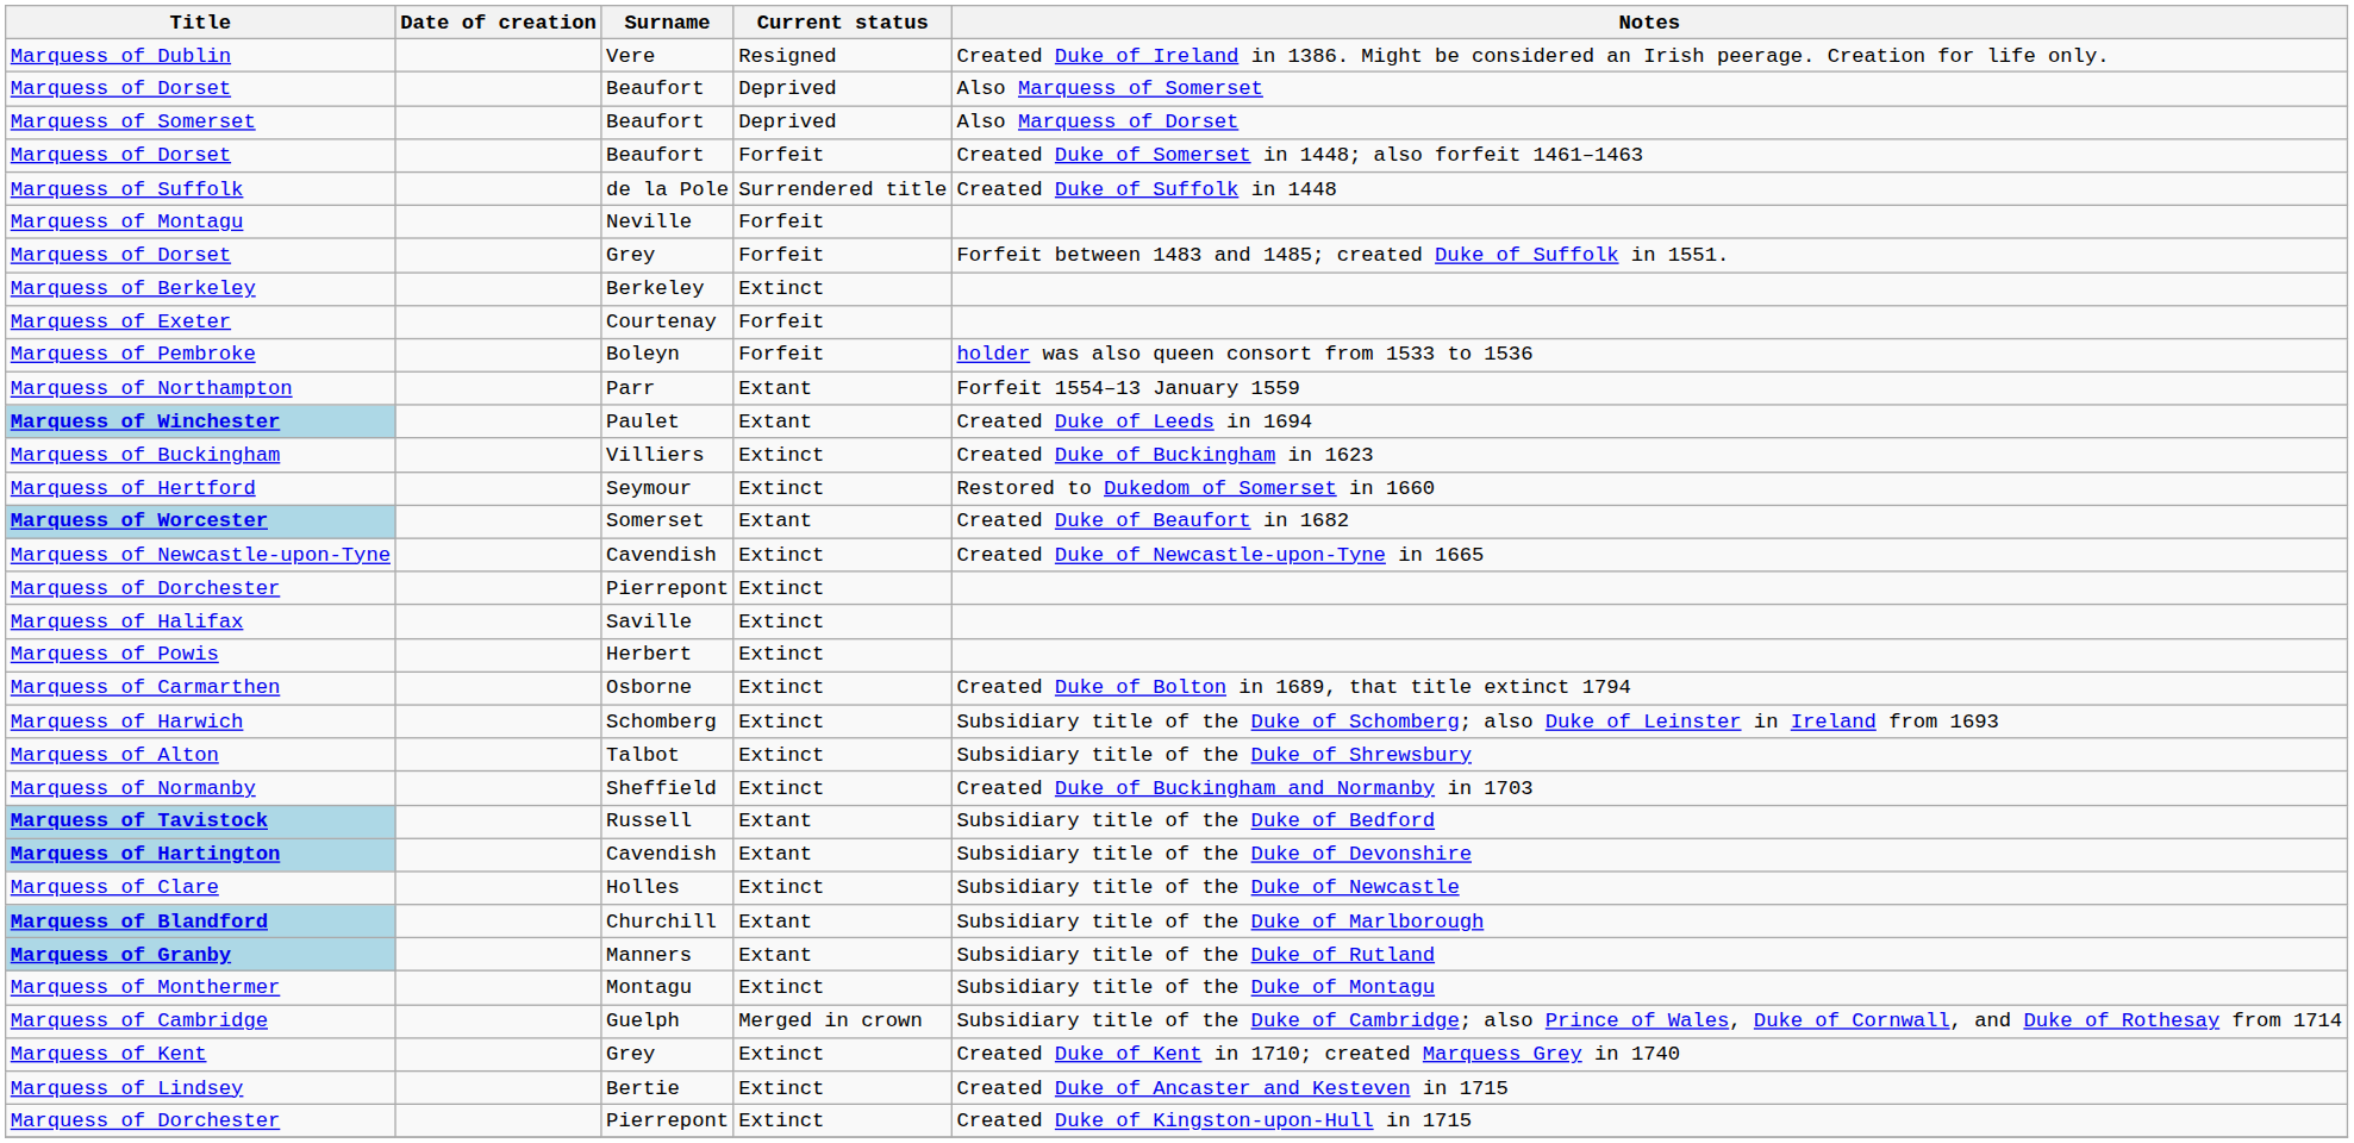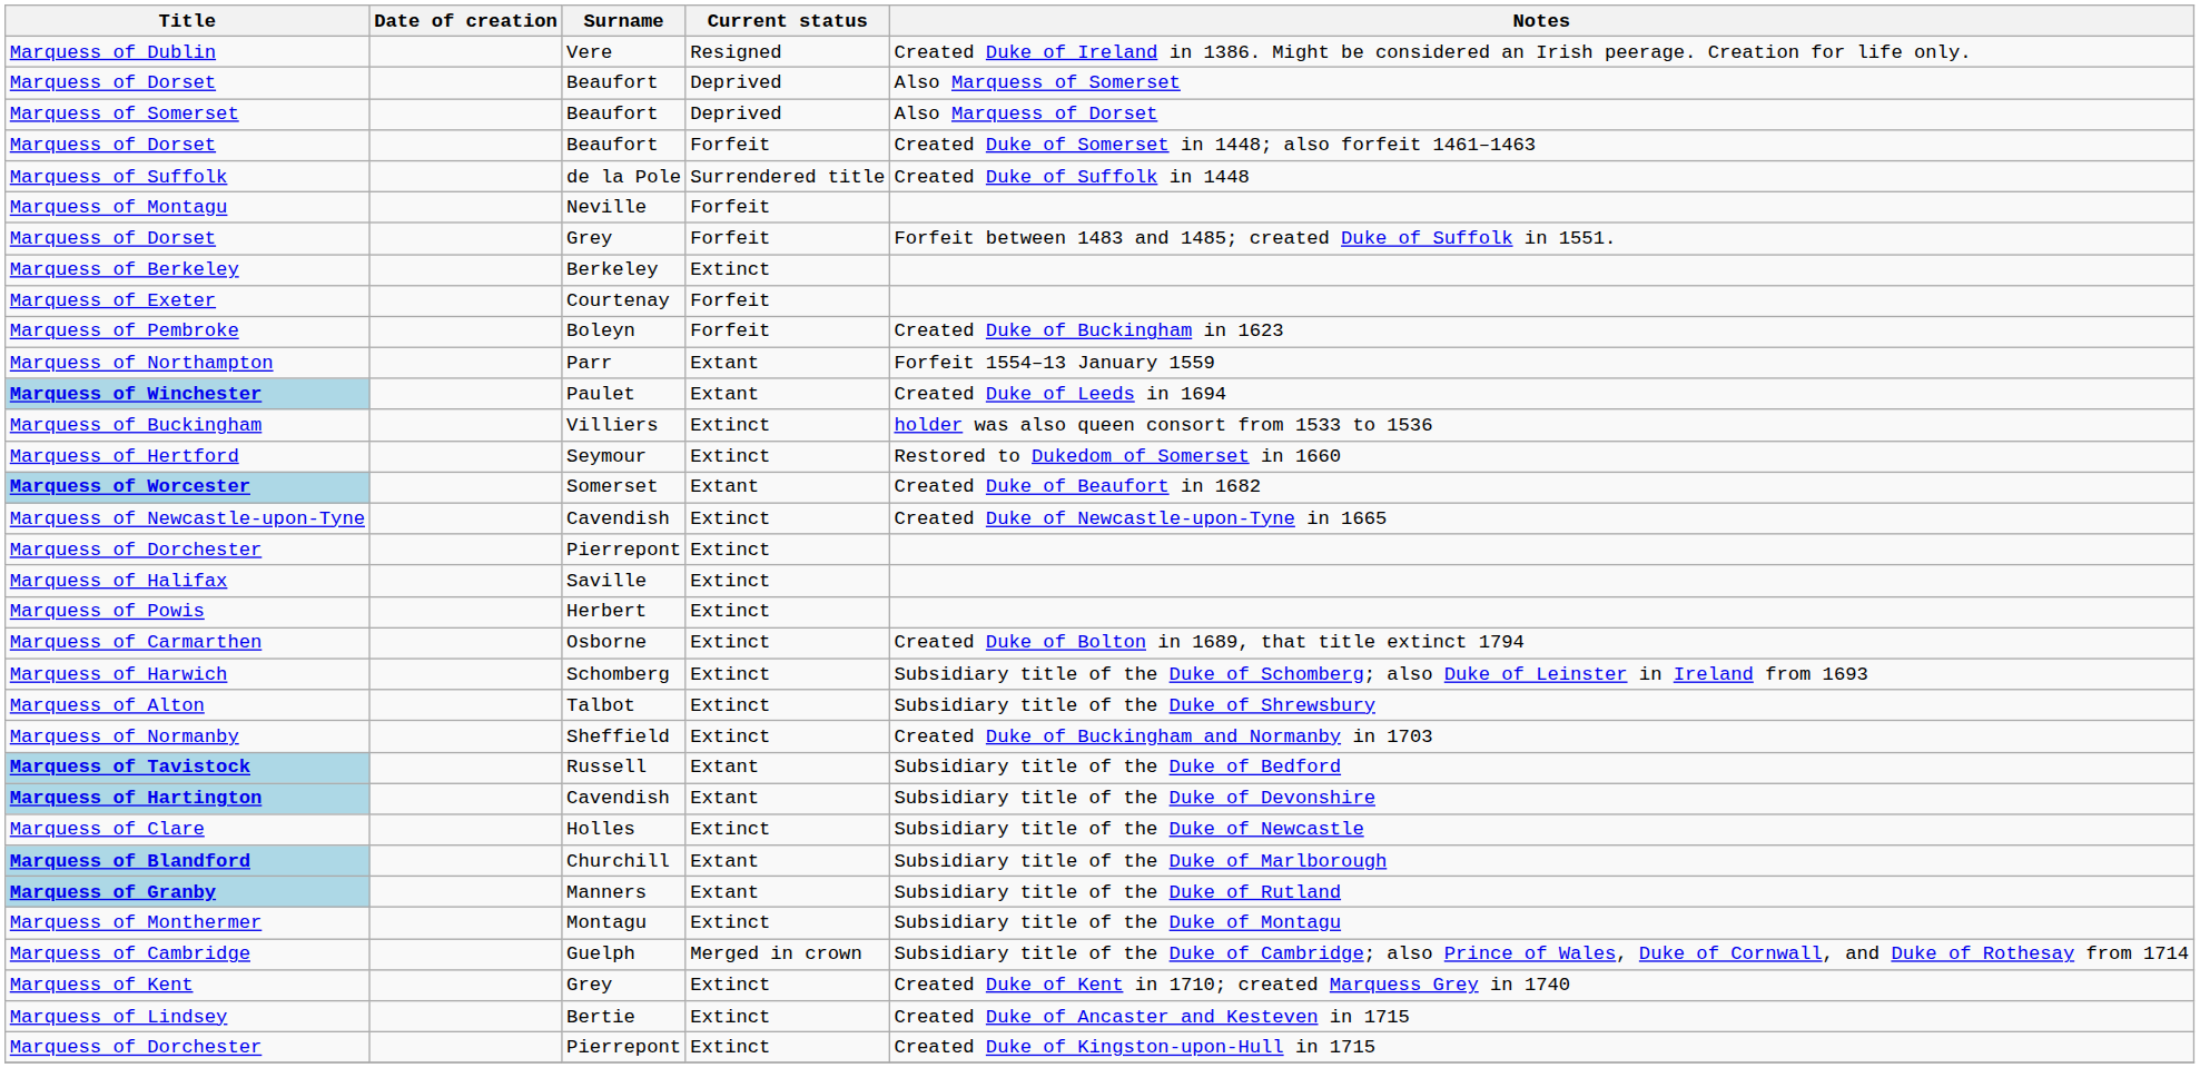Marquess of Pembroke | Notes: holder was also queen consort from 1533 to 1536 -> Created Duke of Buckingham in 1623
Marquess of Buckingham | Notes: Created Duke of Buckingham in 1623 -> holder was also queen consort from 1533 to 1536
